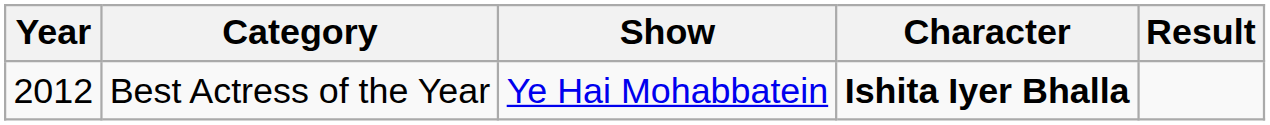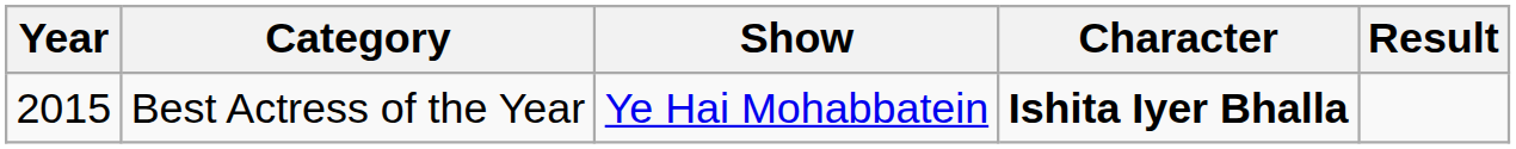Best Actress of the Year | Year: 2012 -> 2015
